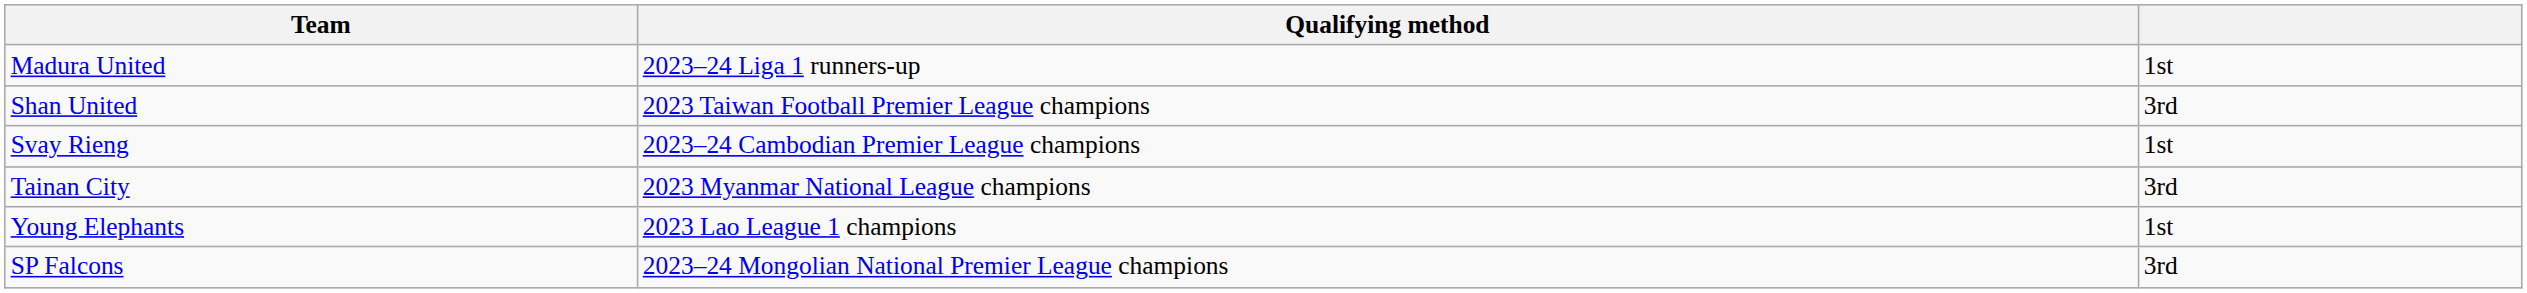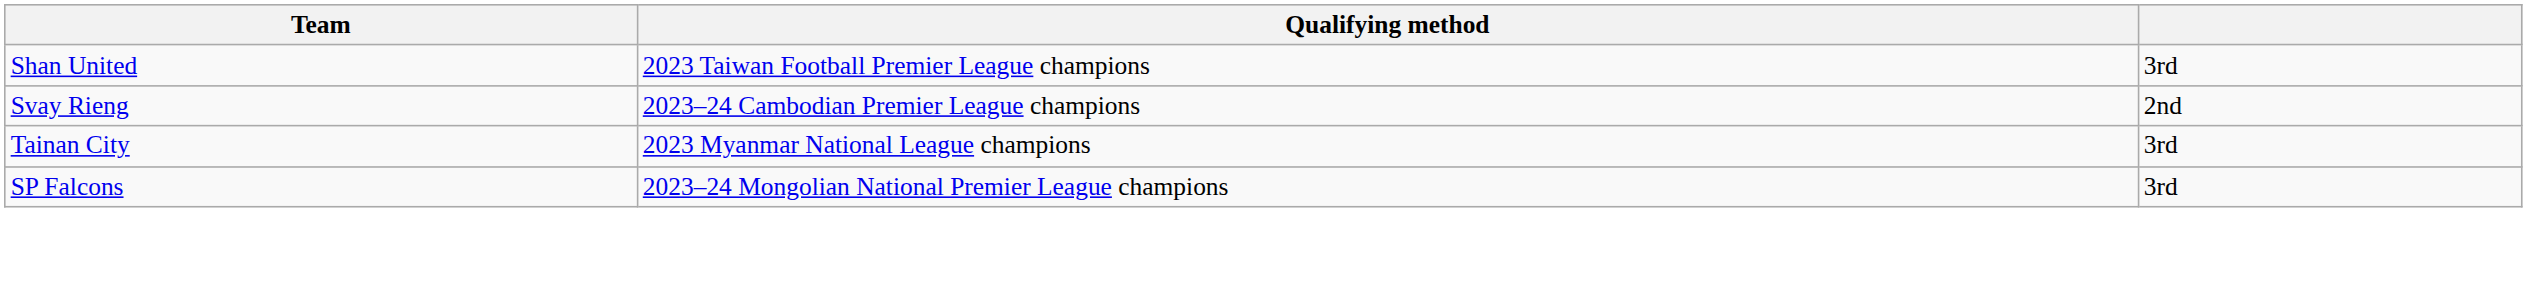- row: Madura United | 2023–24 Liga 1 runners-up | 1st
Svay Rieng | column 3: 1st -> 2nd
- row: Young Elephants | 2023 Lao League 1 champions | 1st
